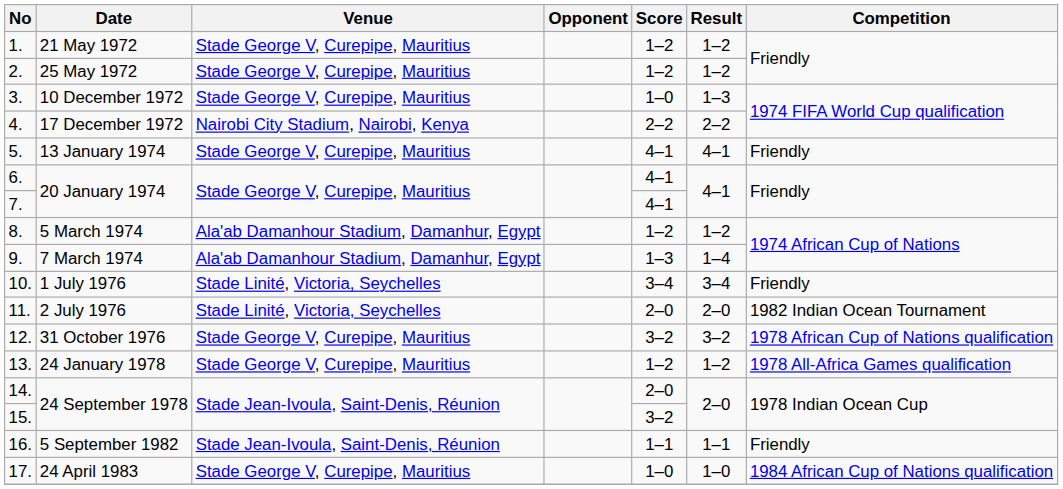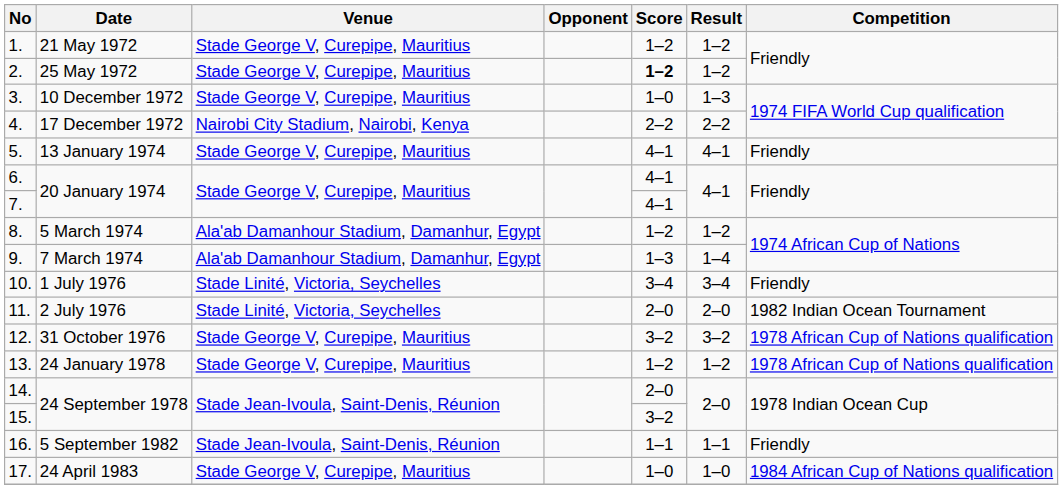2. | Score: normal -> bold
13. | Competition: 1978 All-Africa Games qualification -> 1978 African Cup of Nations qualification
